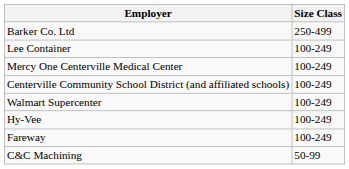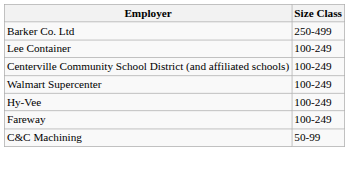- row: Mercy One Centerville Medical Center | 100-249
